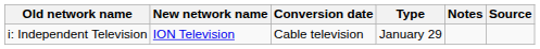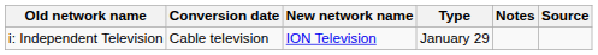columns swapped: New network name <-> Conversion date
